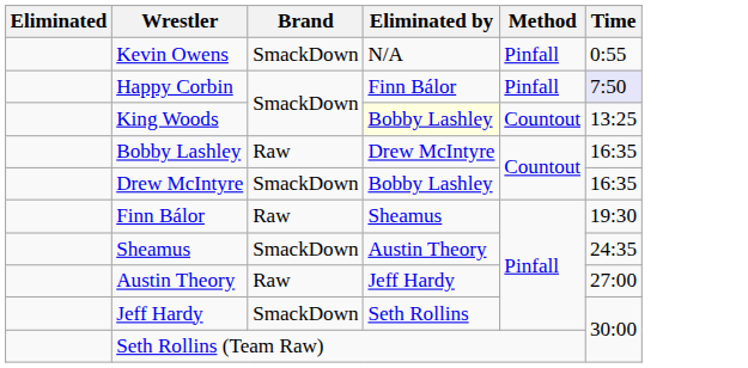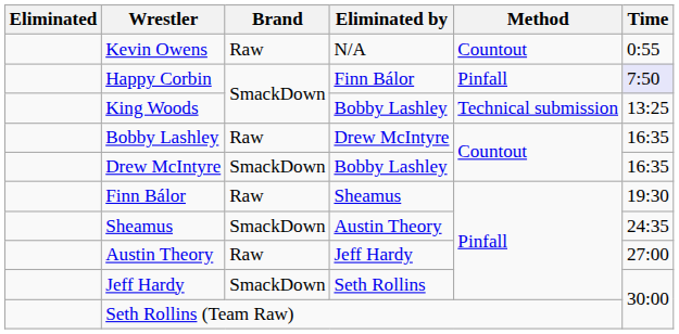Kevin Owens | Brand: SmackDown -> Raw
Kevin Owens | Method: Pinfall -> Countout
King Woods | Eliminated by: lightyellow background -> no background
King Woods | Method: Countout -> Technical submission
